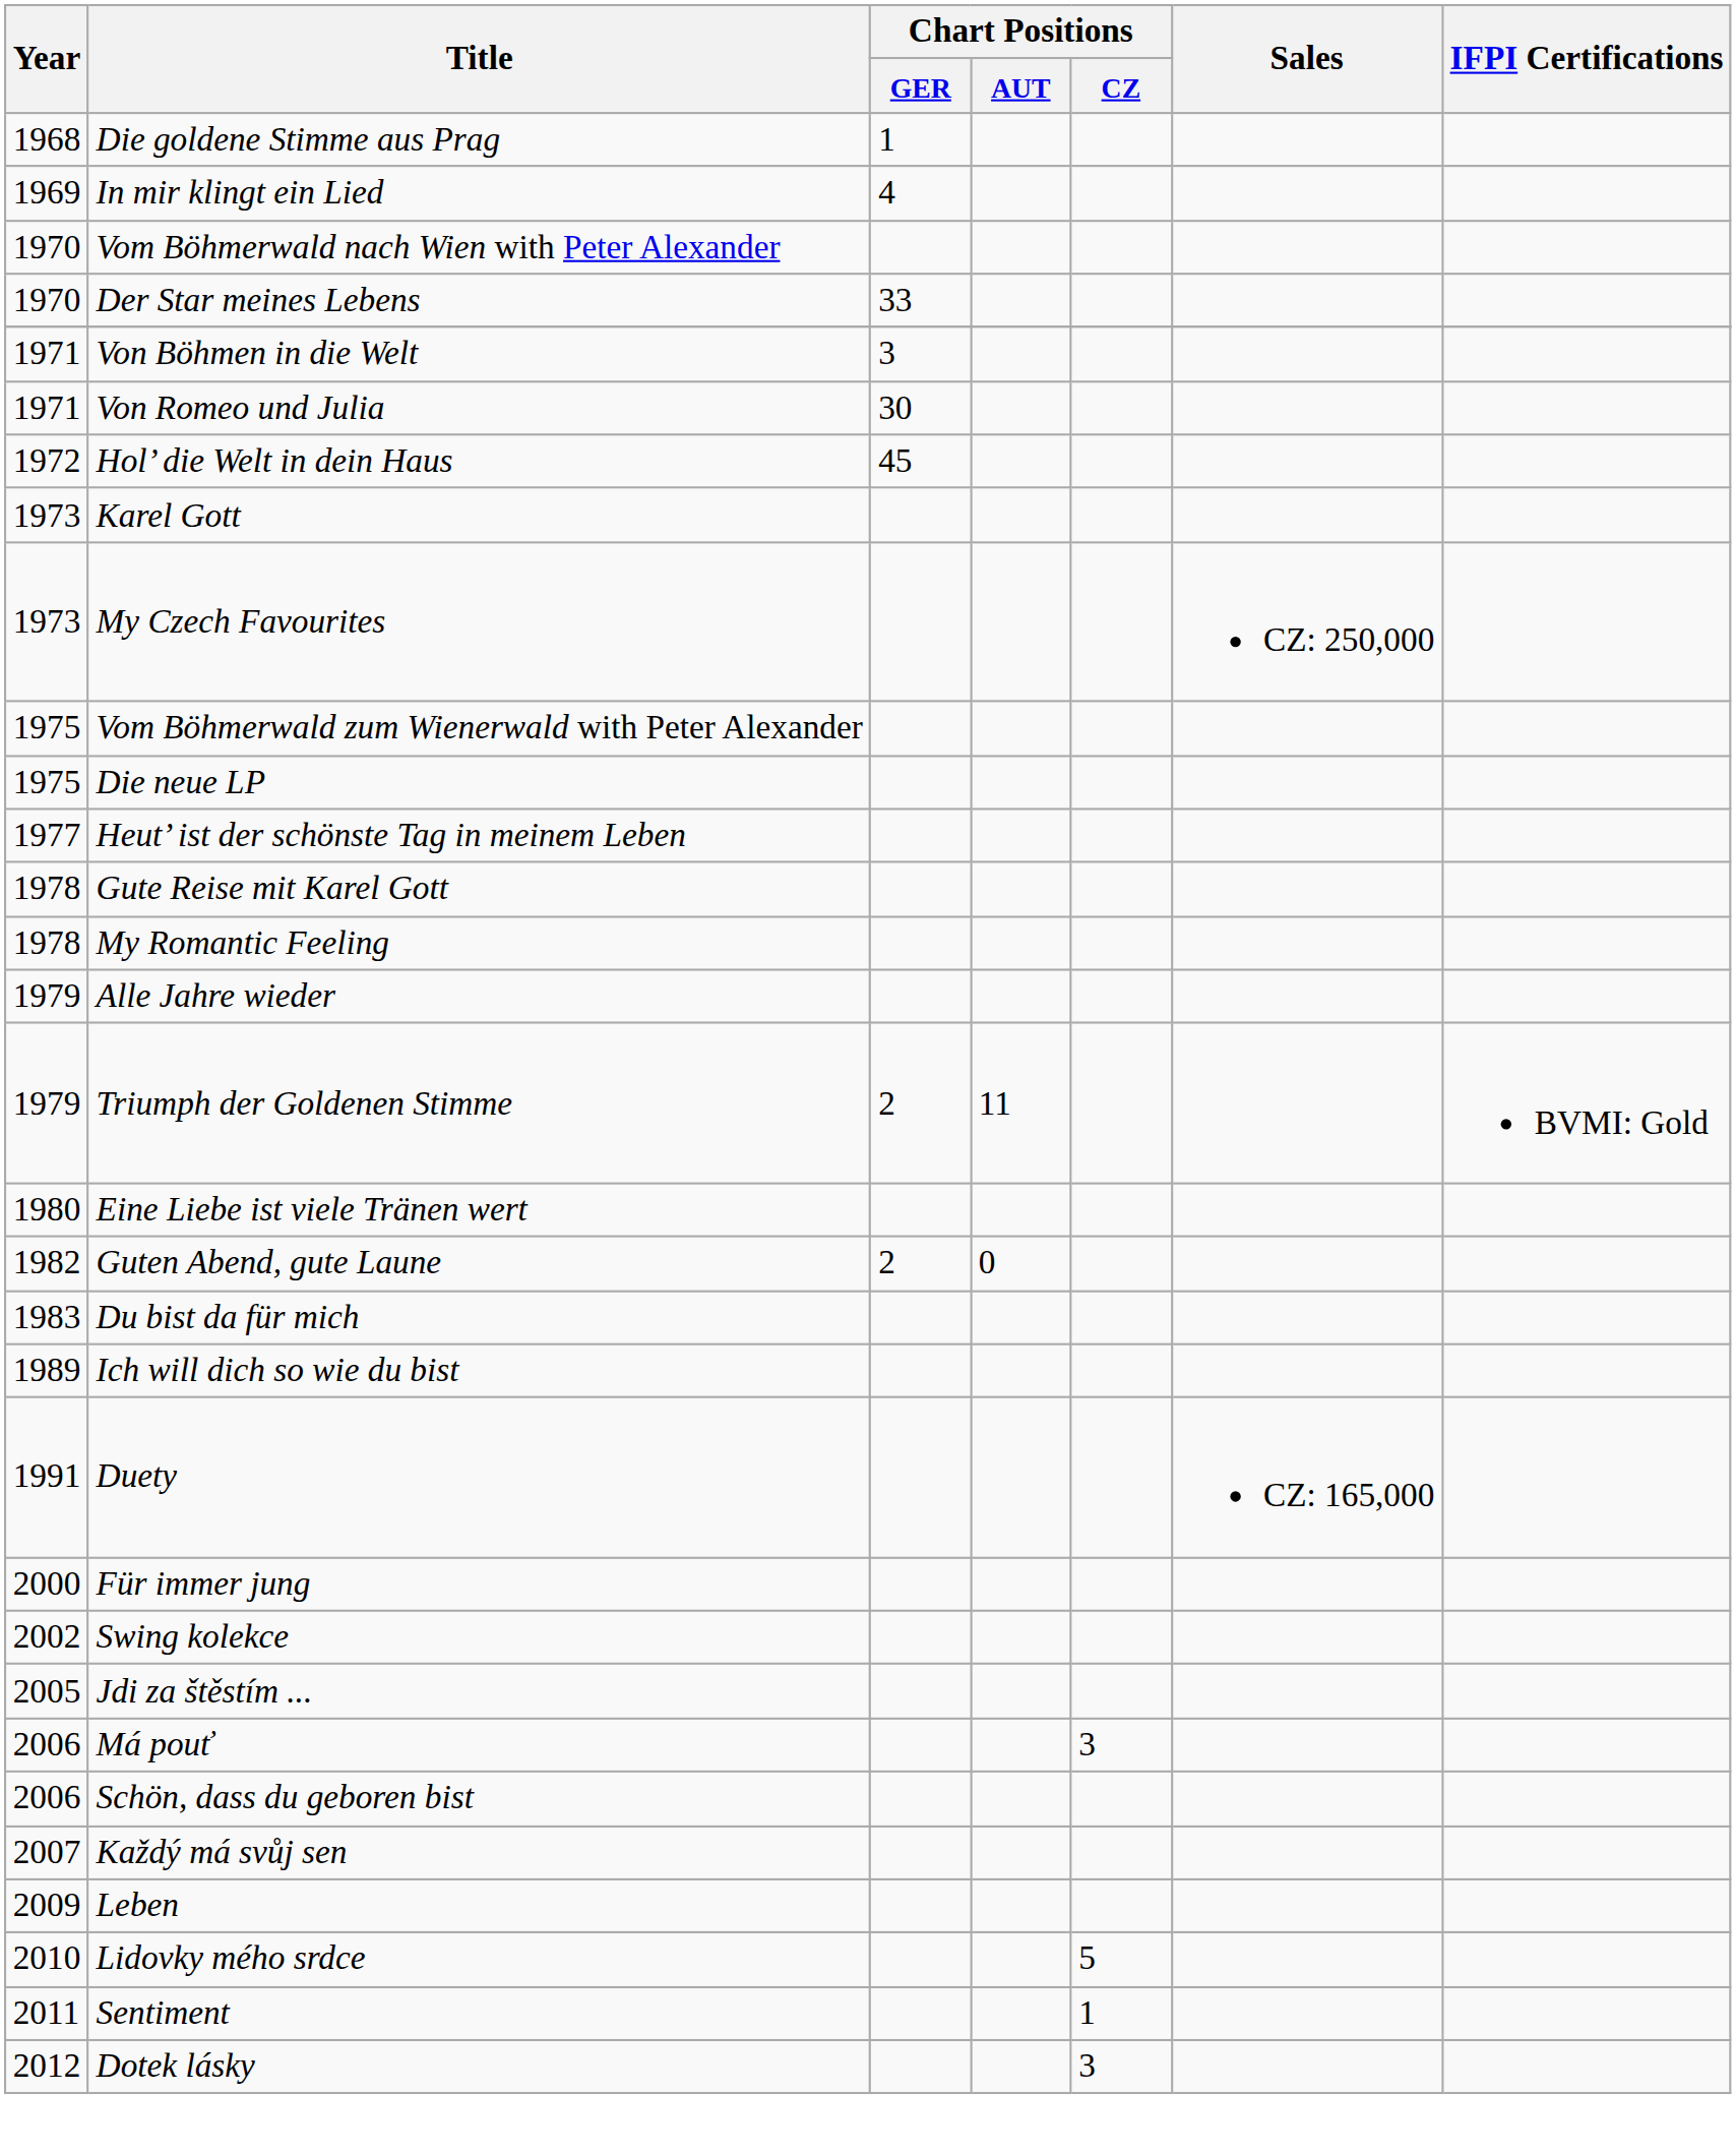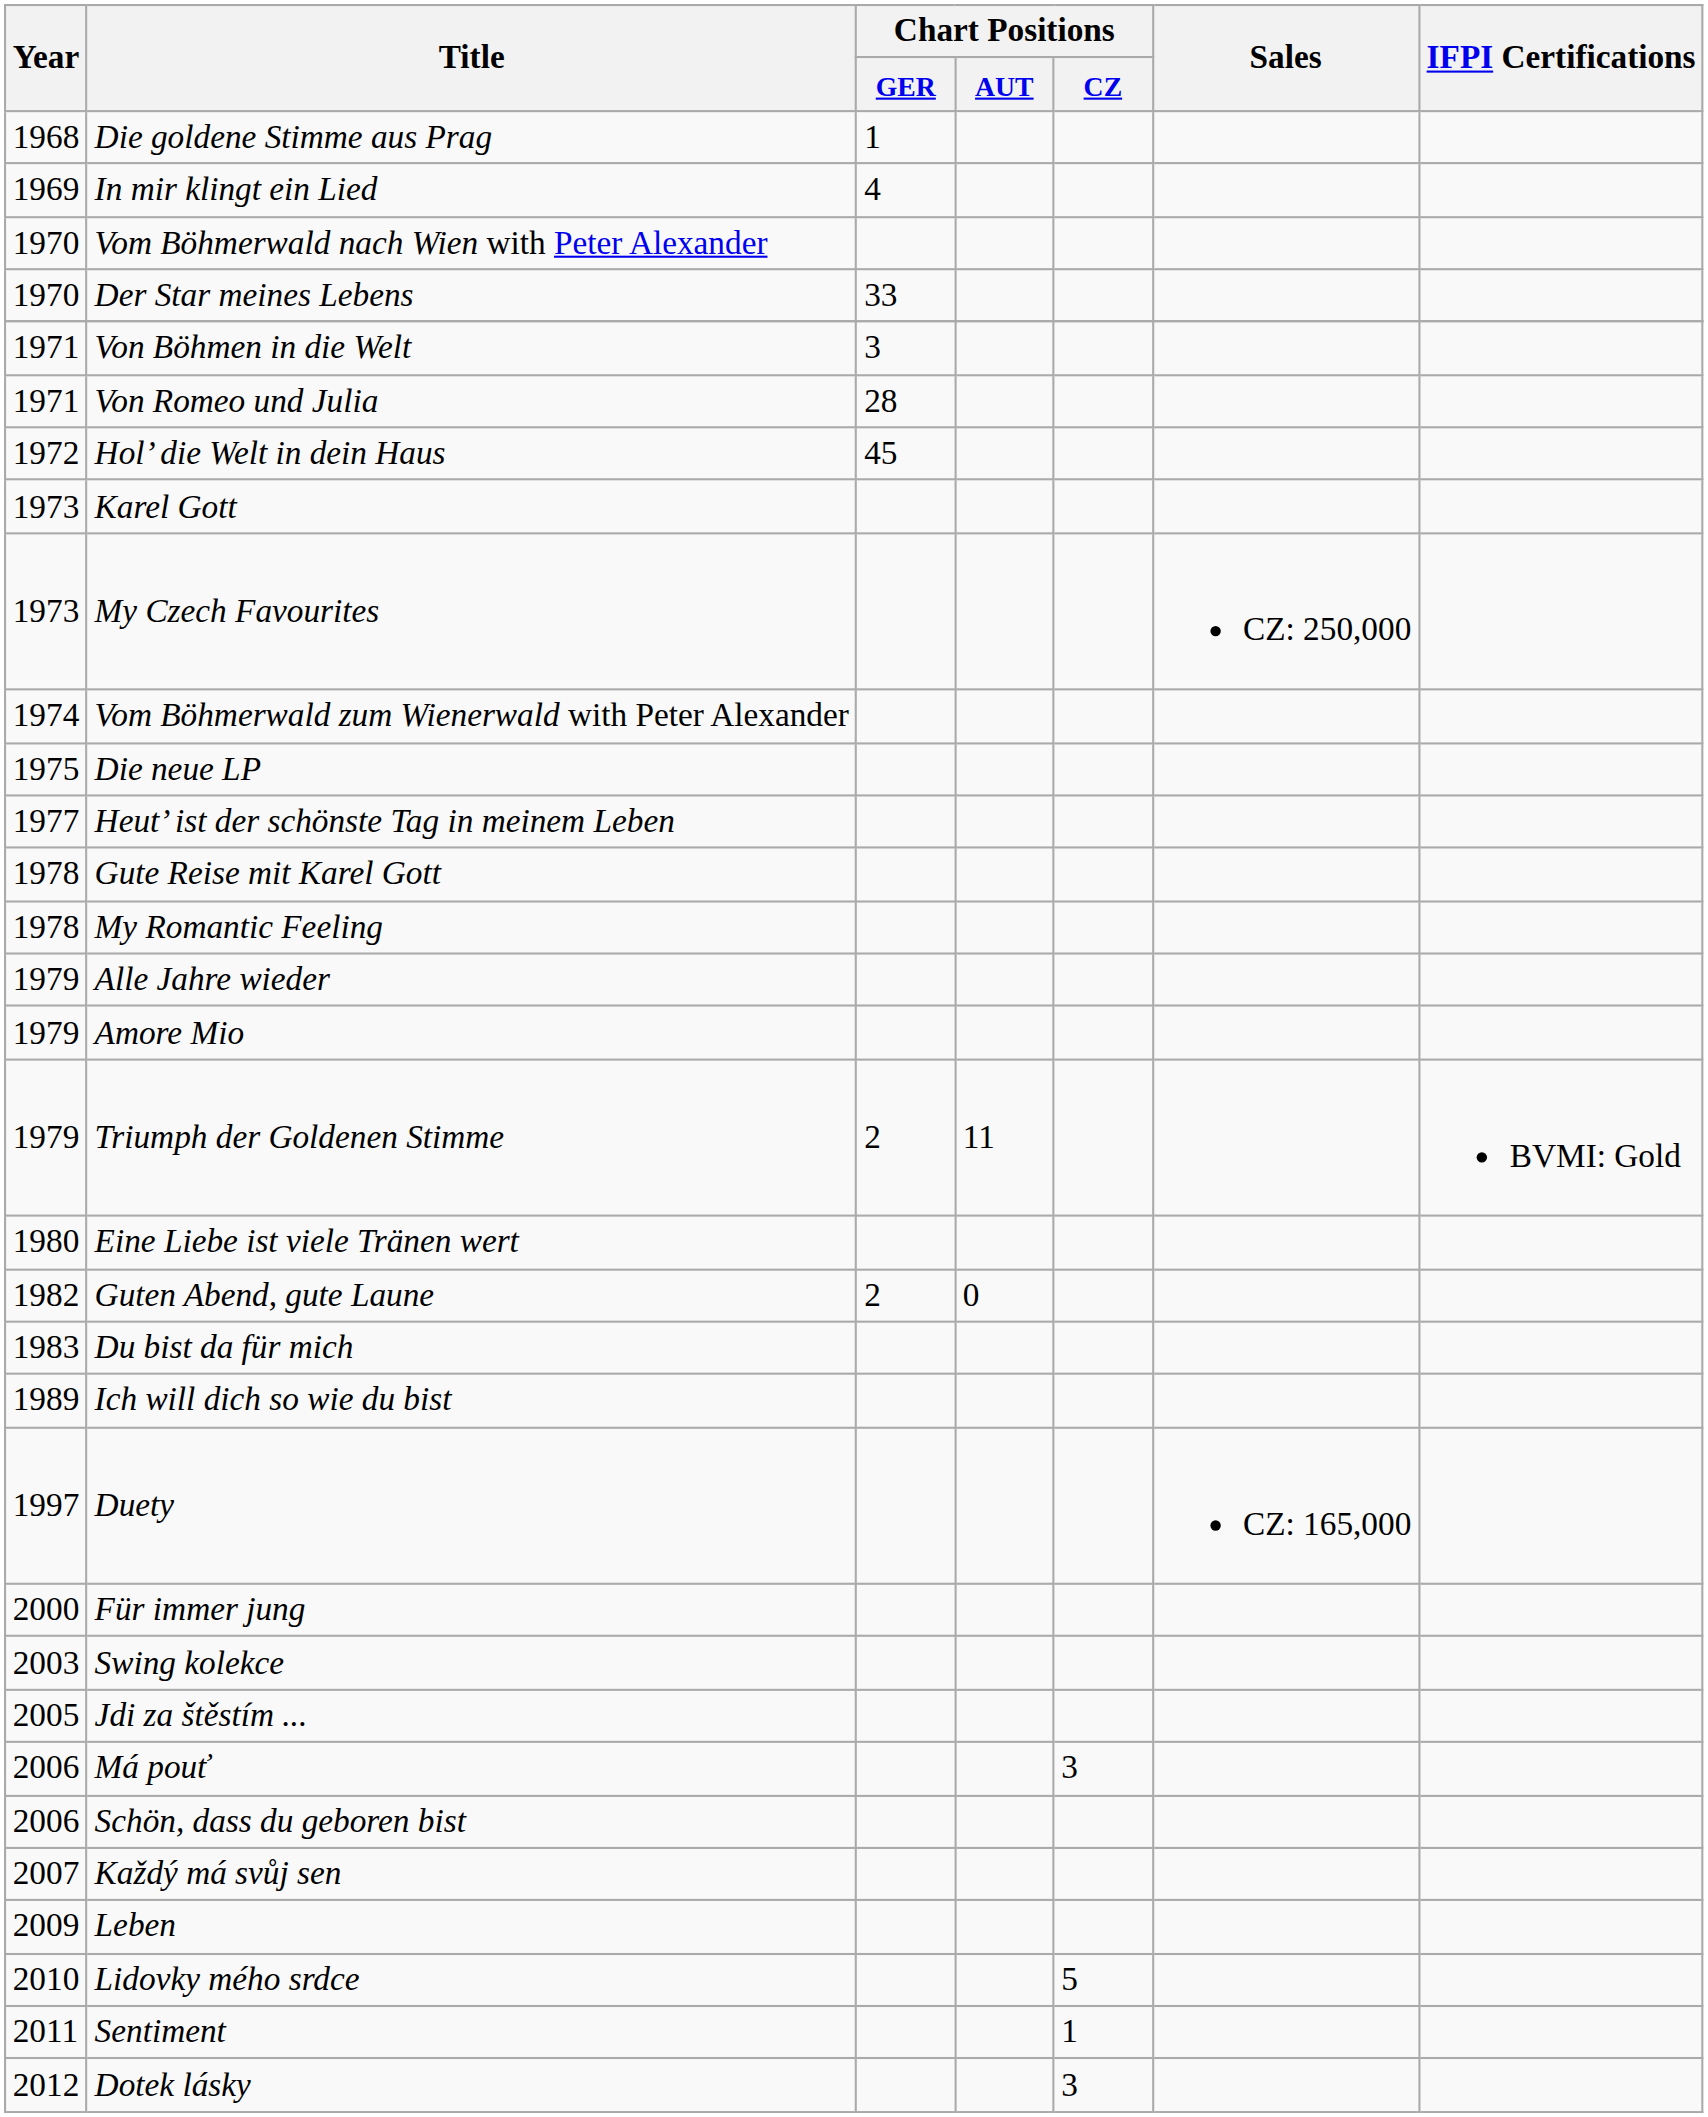Von Romeo und Julia | Chart Positions / GER: 30 -> 28
Vom Böhmerwald zum Wienerwald with Peter Alexander | Year: 1975 -> 1974
+ row: 1979 | Amore Mio
Duety | Year: 1991 -> 1997
Swing kolekce | Year: 2002 -> 2003
